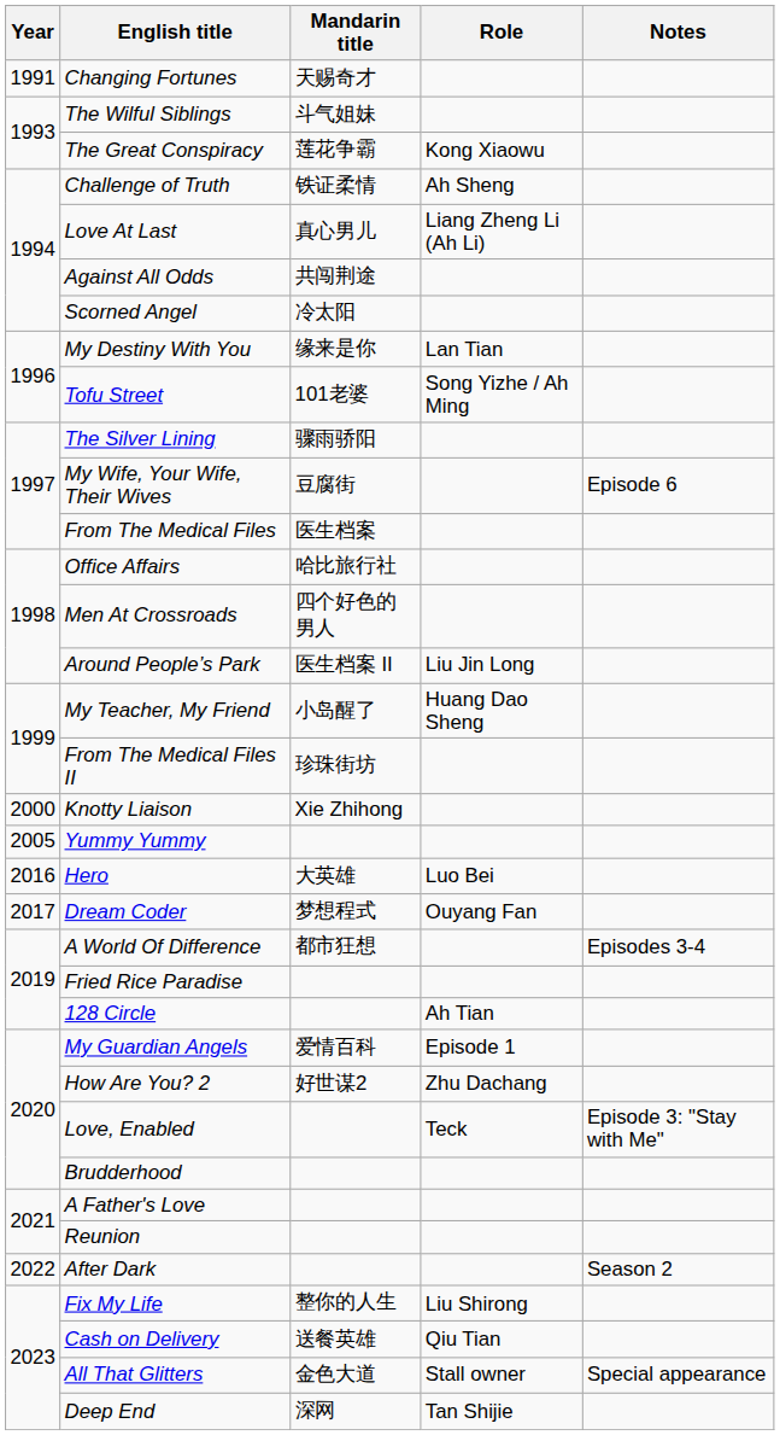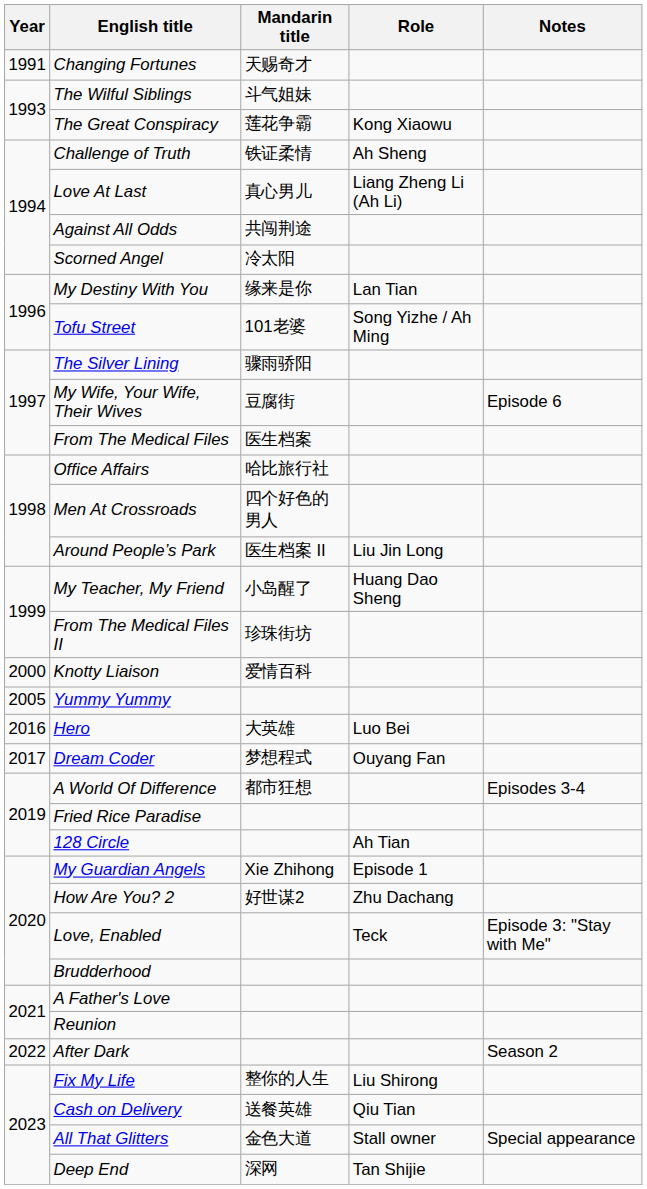Knotty Liaison | Mandarin title: Xie Zhihong -> 爱情百科
My Guardian Angels | Mandarin title: 爱情百科 -> Xie Zhihong
